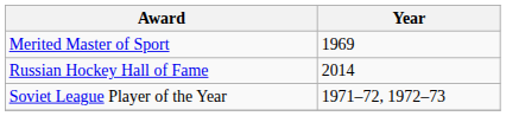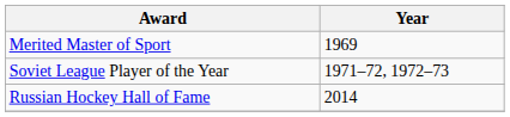rows swapped: Soviet League Player of the Year <-> Russian Hockey Hall of Fame
